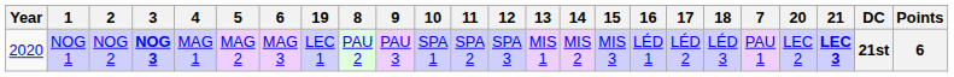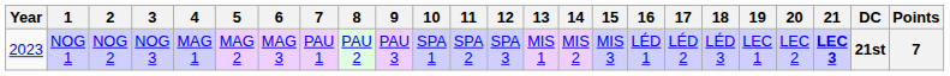columns swapped: 7 <-> 19
NOG 1 | Year: 2020 -> 2023
NOG 1 | 3: bold -> normal
NOG 1 | Points: 6 -> 7
